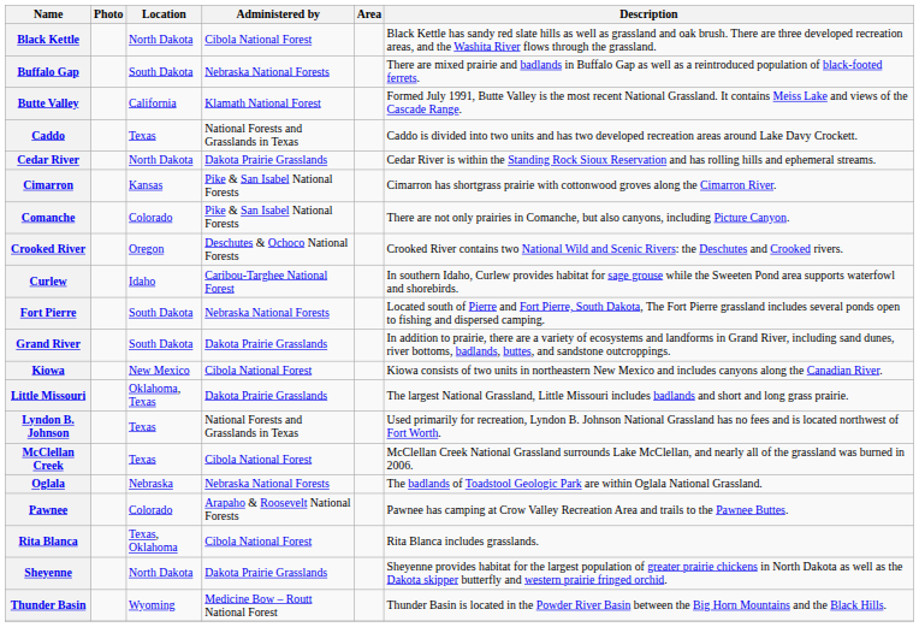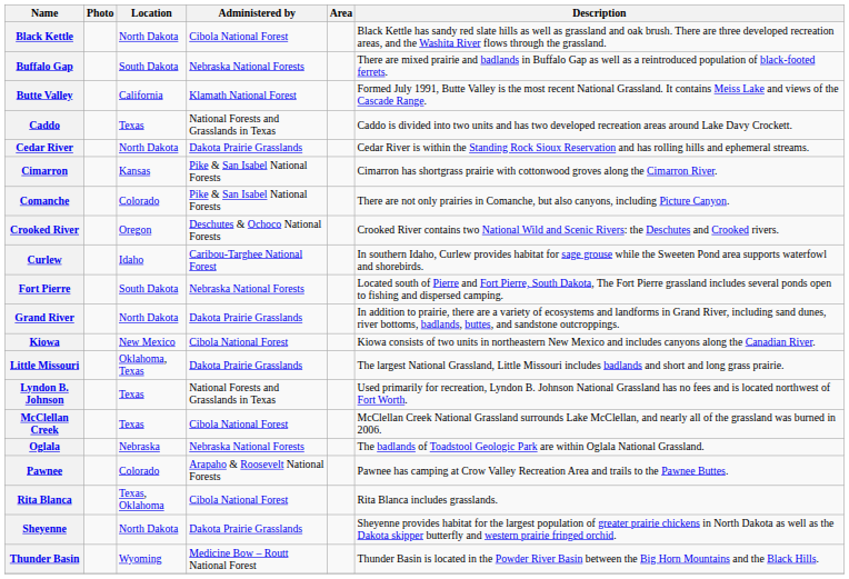Grand River | Location: South Dakota -> North Dakota
